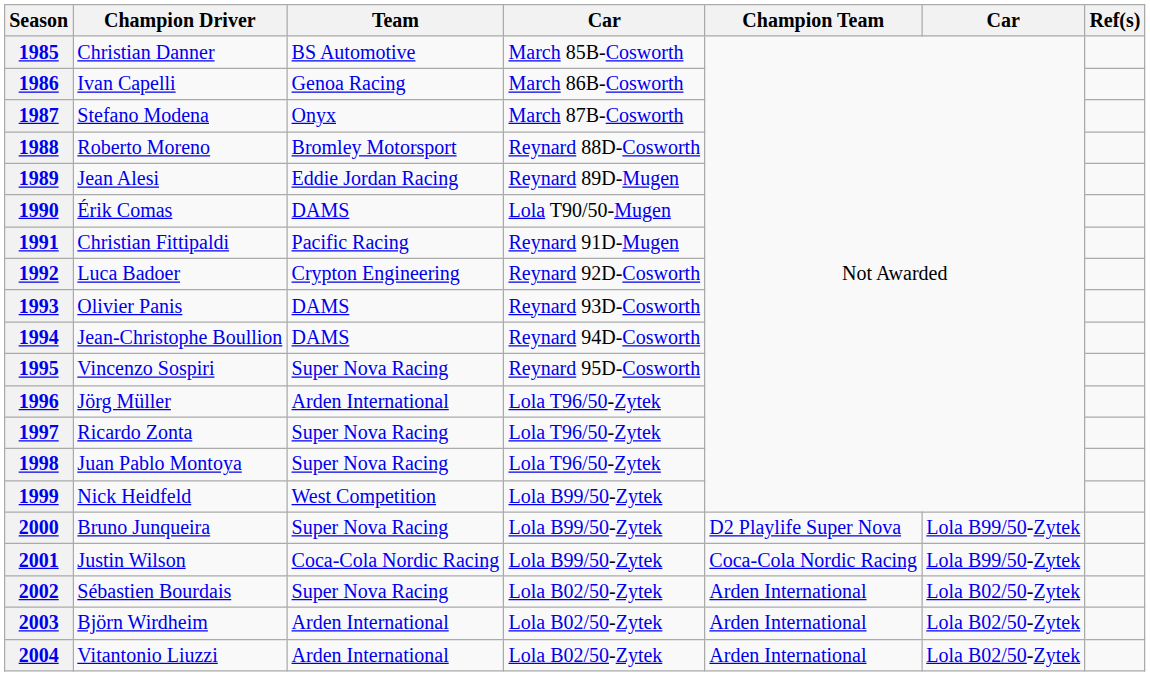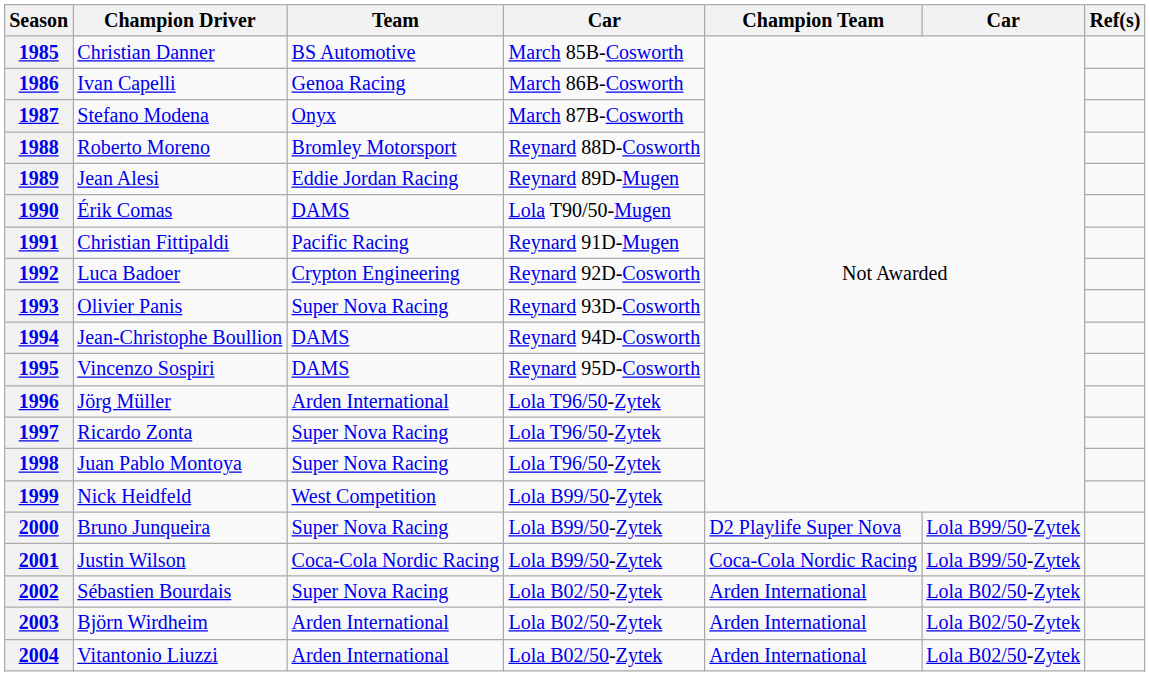1993 | Team: DAMS -> Super Nova Racing
1995 | Team: Super Nova Racing -> DAMS
